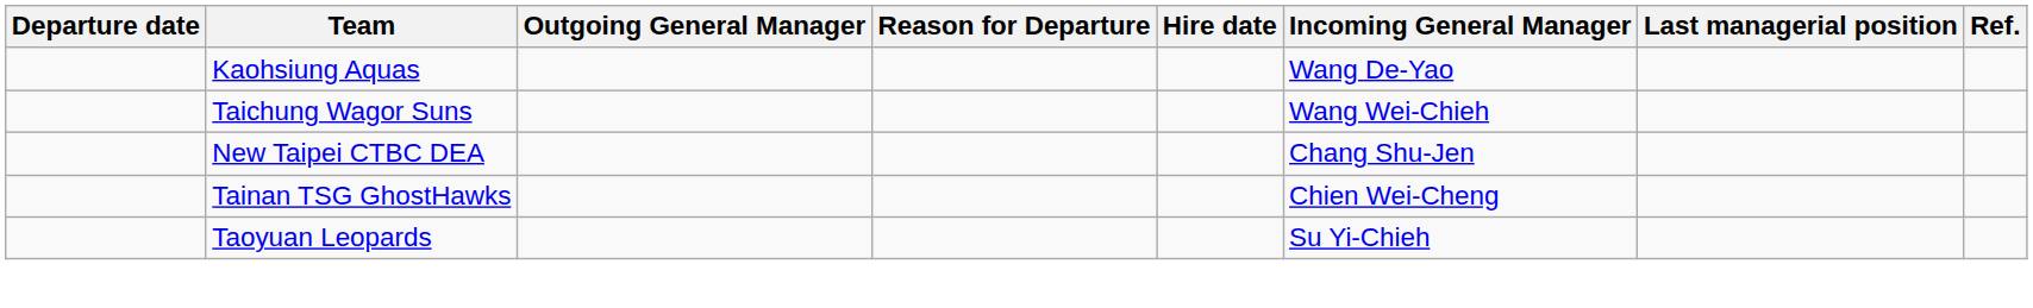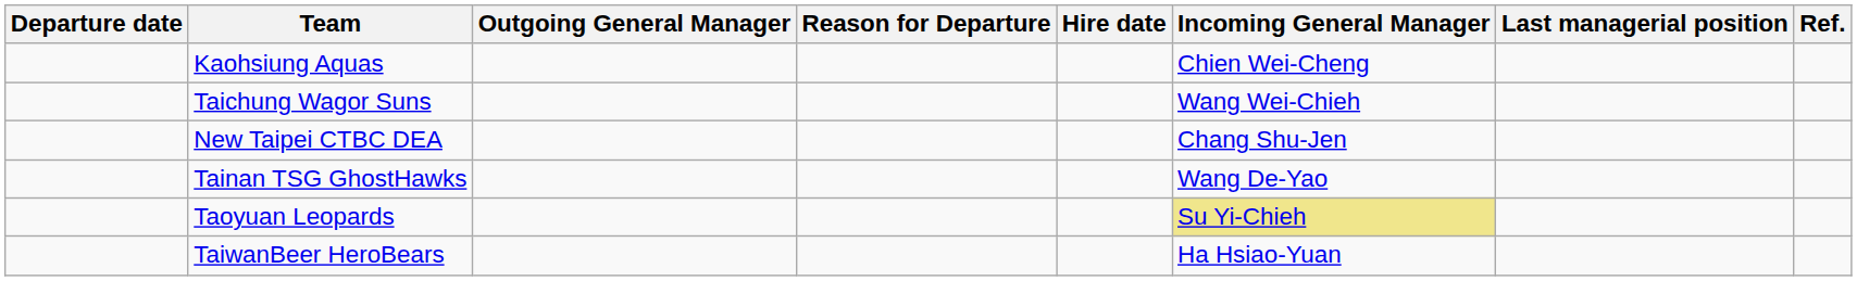Kaohsiung Aquas | Incoming General Manager: Wang De-Yao -> Chien Wei-Cheng
Tainan TSG GhostHawks | Incoming General Manager: Chien Wei-Cheng -> Wang De-Yao
Taoyuan Leopards | Incoming General Manager: no background -> khaki background
+ row: TaiwanBeer HeroBears | Ha Hsiao-Yuan
